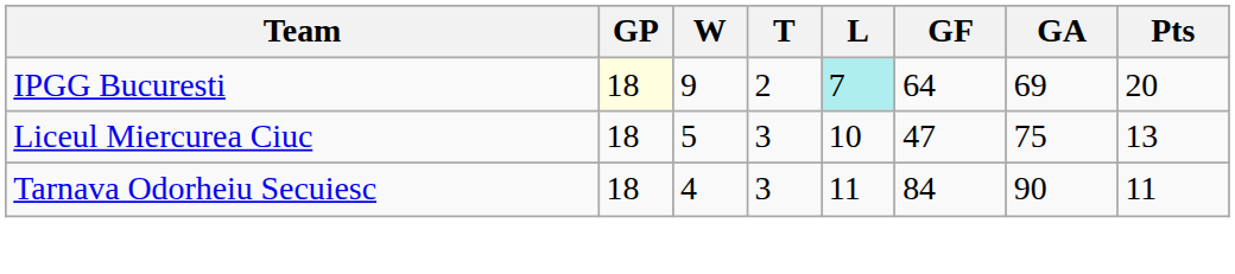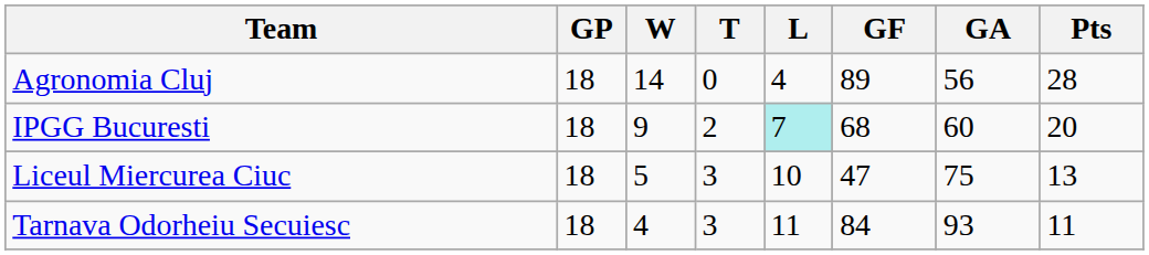+ row: Agronomia Cluj | 18 | 14 | 0 | 4 | 89 | 56 | 28
IPGG Bucuresti | GP: lightyellow background -> no background
IPGG Bucuresti | GF: 64 -> 68
IPGG Bucuresti | GA: 69 -> 60
Tarnava Odorheiu Secuiesc | GA: 90 -> 93
